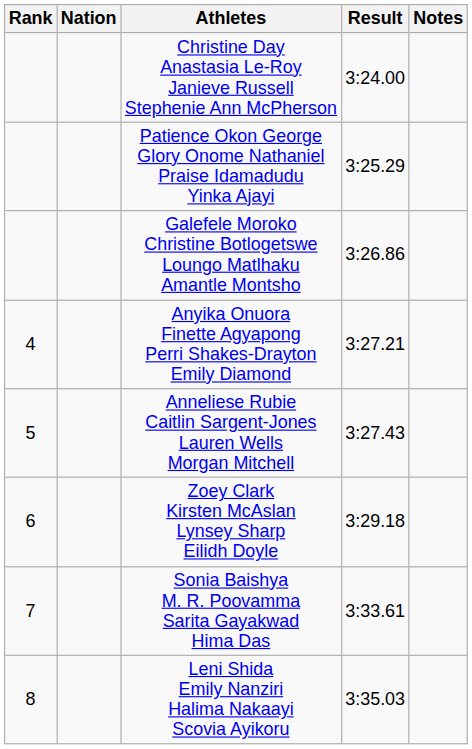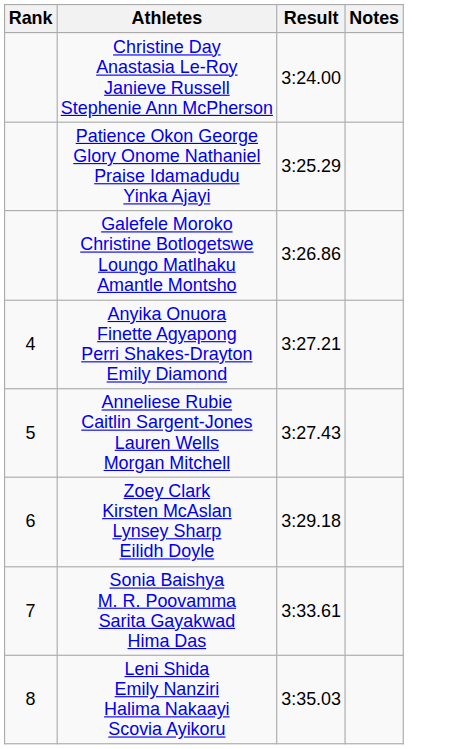- column: Nation
